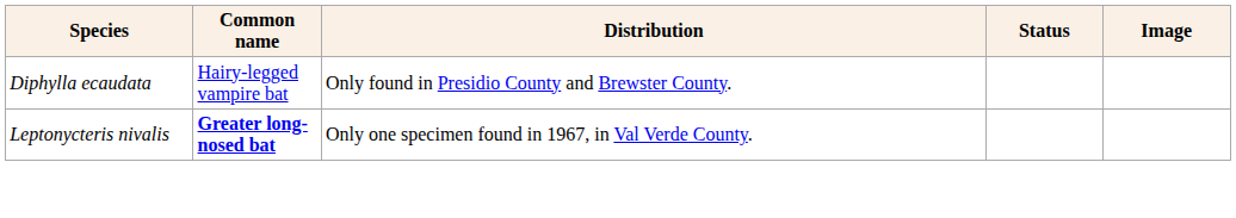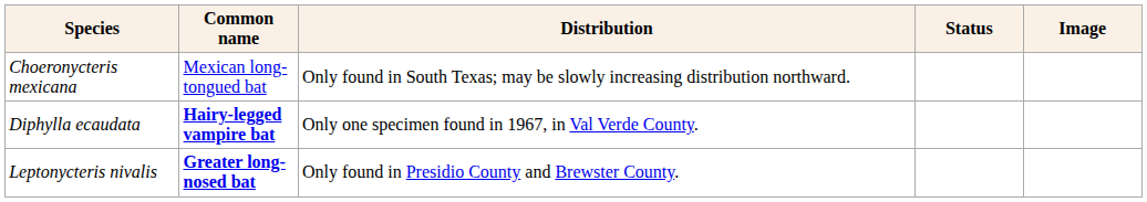+ row: Choeronycteris mexicana | Mexican long-tongued bat | Only found in South Texas; may be slowly increasing distribution northward.
Diphylla ecaudata | Common name: normal -> bold
Diphylla ecaudata | Distribution: Only found in Presidio County and Brewster County. -> Only one specimen found in 1967, in Val Verde County.
Leptonycteris nivalis | Distribution: Only one specimen found in 1967, in Val Verde County. -> Only found in Presidio County and Brewster County.
